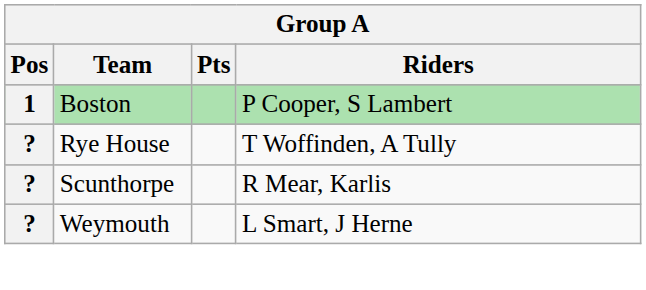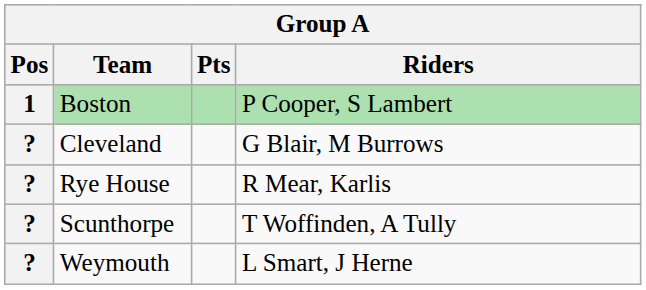+ row: ? | Cleveland | G Blair, M Burrows
Rye House | Riders: T Woffinden, A Tully -> R Mear, Karlis
Scunthorpe | Riders: R Mear, Karlis -> T Woffinden, A Tully
